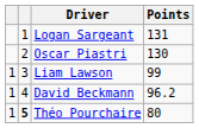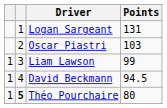Oscar Piastri | Points: 130 -> 103
David Beckmann | Points: 96.2 -> 94.5
